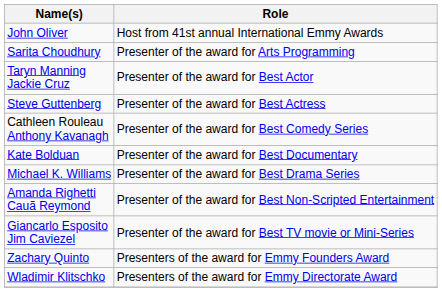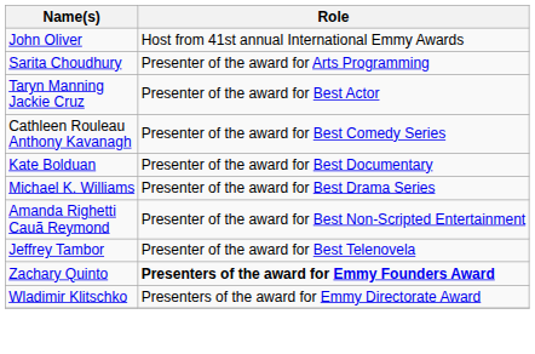- row: Steve Guttenberg | Presenter of the award for Best Actress
+ row: Jeffrey Tambor | Presenter of the award for Best Telenovela
- row: Giancarlo Esposito Jim Caviezel | Presenter of the award for Best TV movie or Mini-Series
Zachary Quinto | Role: normal -> bold
